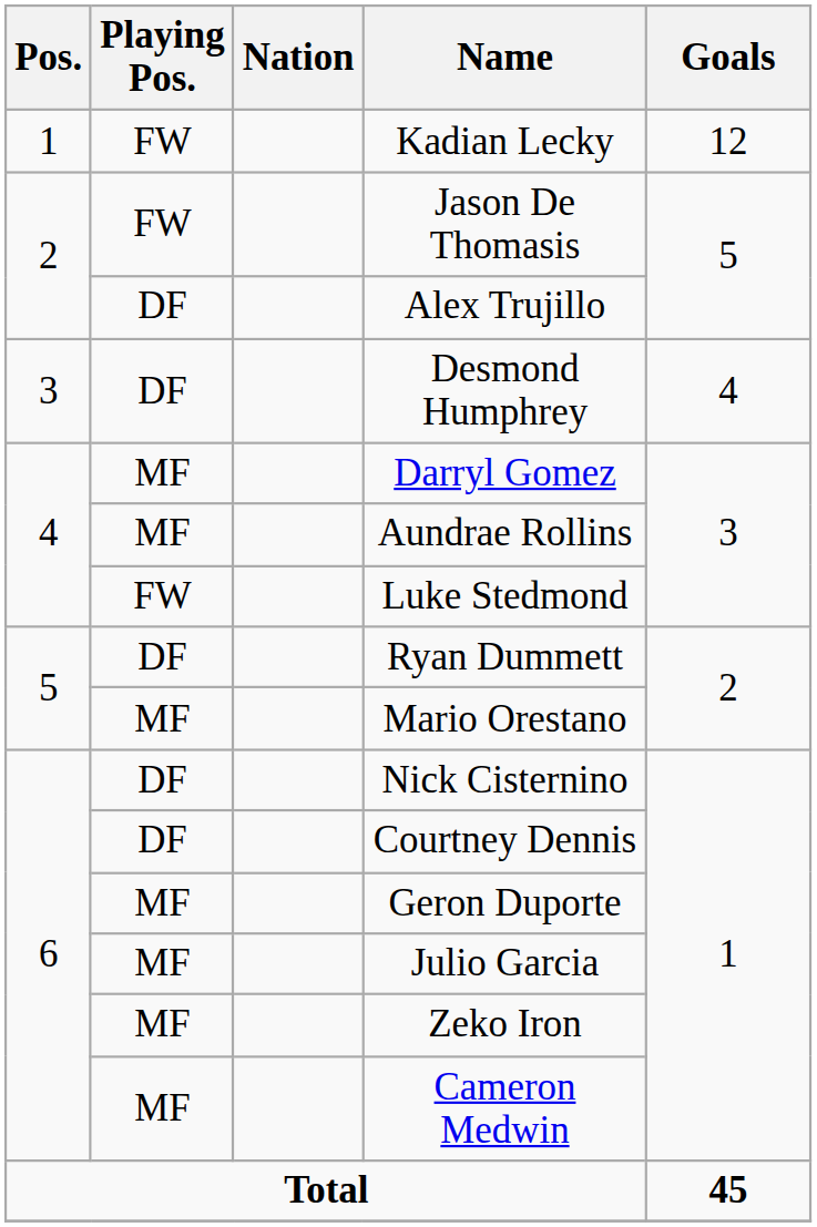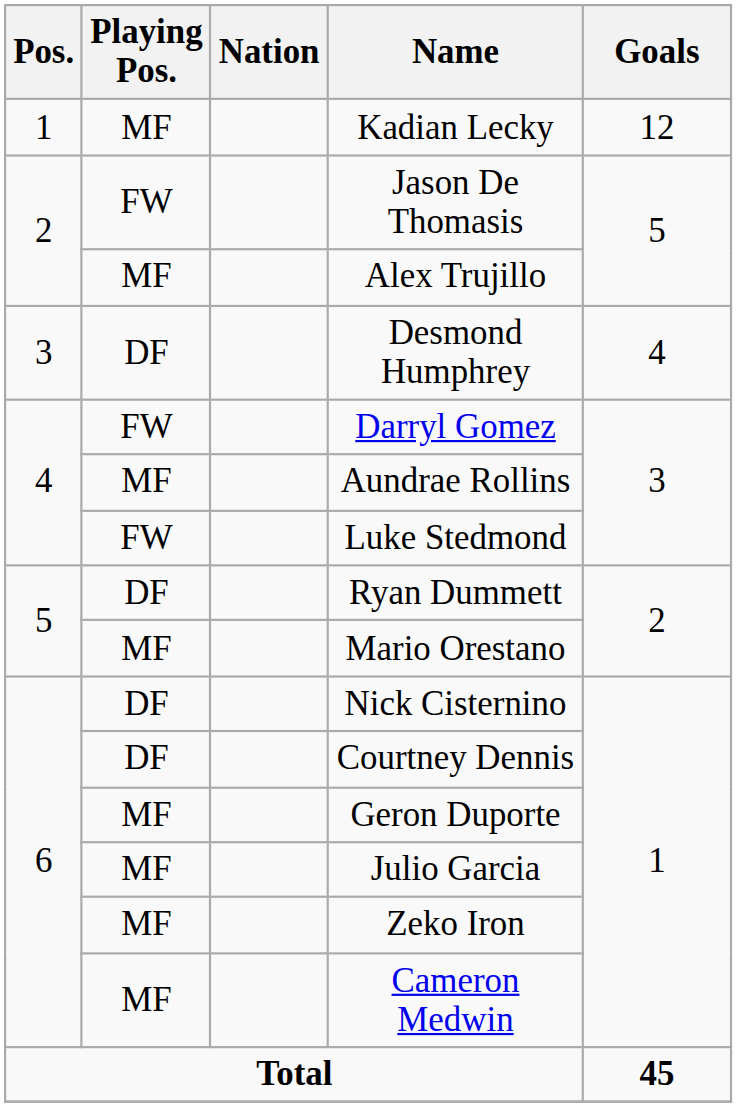Kadian Lecky | Playing Pos.: FW -> MF
Alex Trujillo | Playing Pos.: DF -> MF
Darryl Gomez | Playing Pos.: MF -> FW
